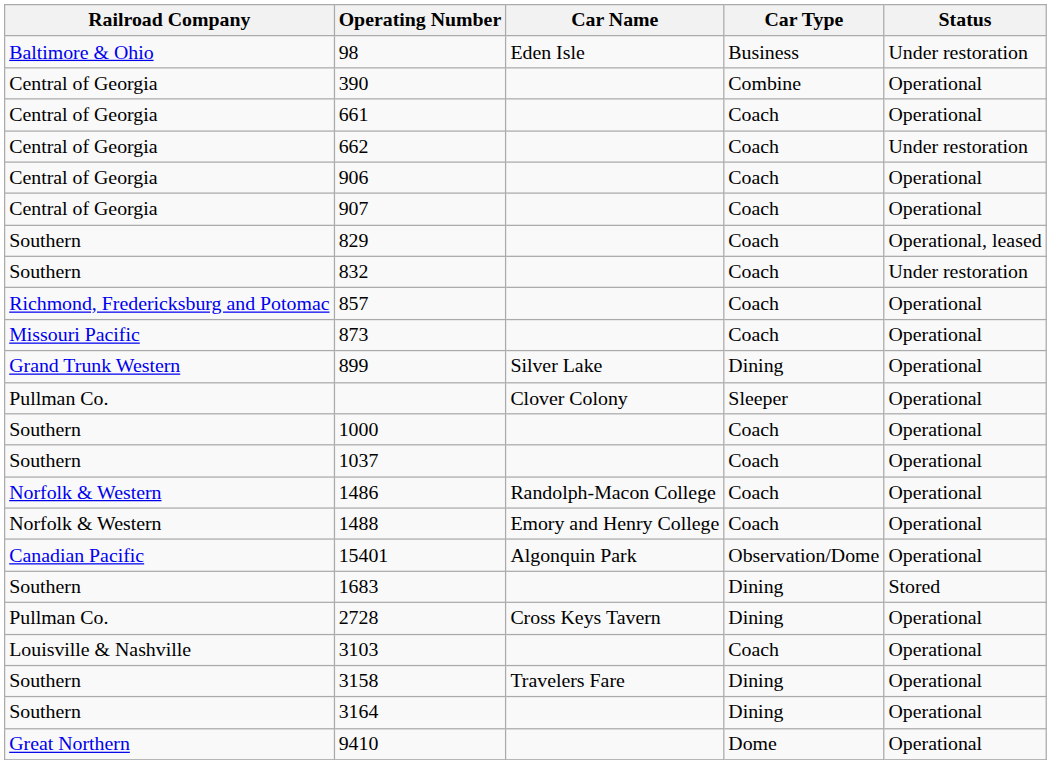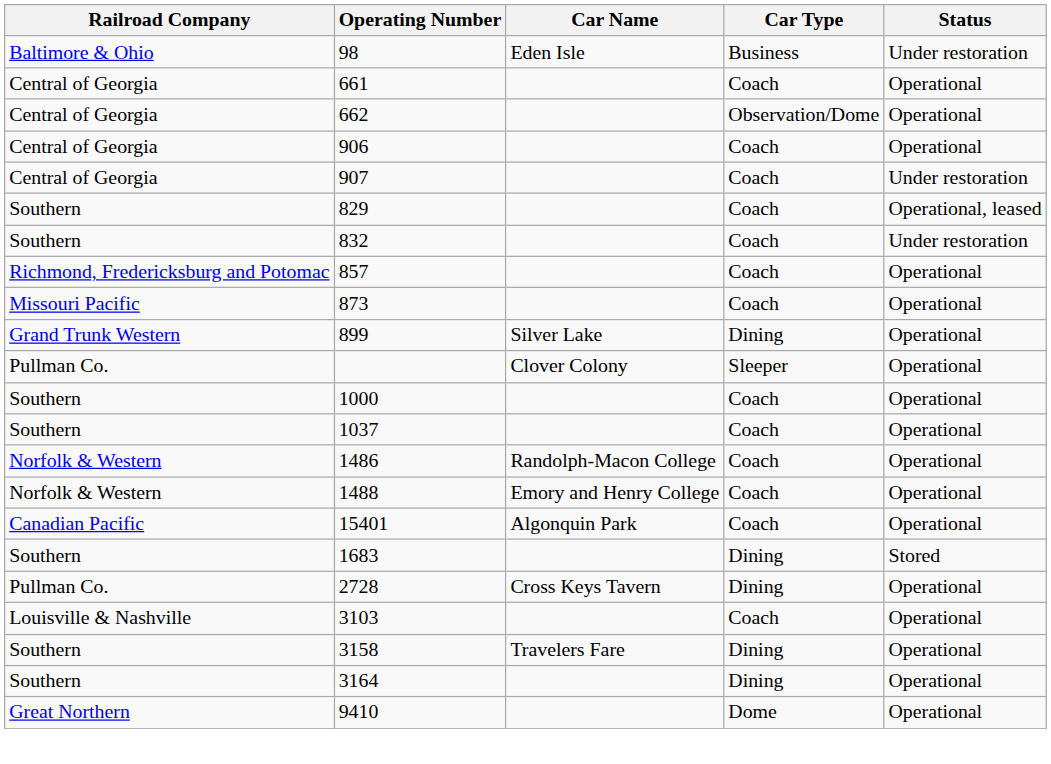- row: Central of Georgia | 390 | Combine | Operational
662 | Car Type: Coach -> Observation/Dome
662 | Status: Under restoration -> Operational
907 | Status: Operational -> Under restoration
15401 | Car Type: Observation/Dome -> Coach
